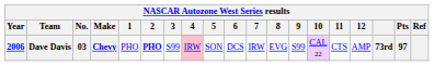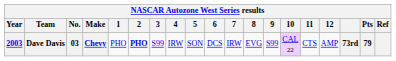Dave Davis | Year: 2006 -> 2003
Dave Davis | 4: pink background -> no background
Dave Davis | Pts: 97 -> 79
